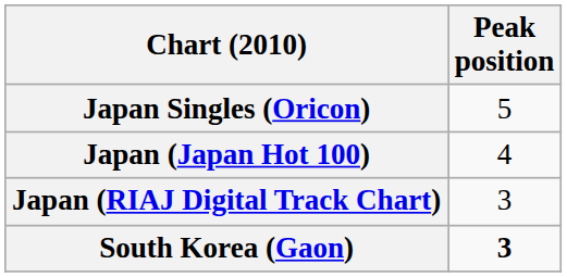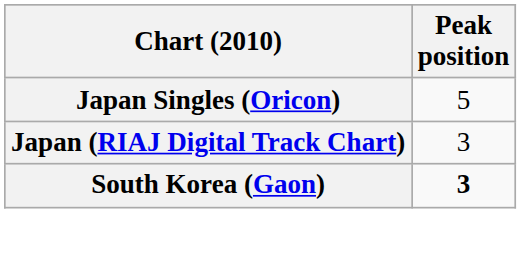- row: Japan (Japan Hot 100) | 4
